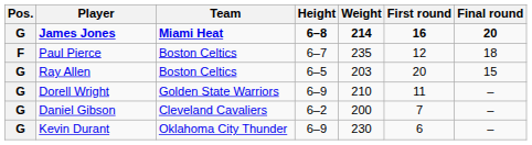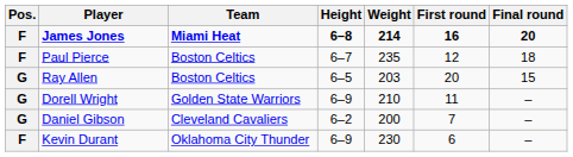James Jones | Pos.: G -> F
Kevin Durant | Pos.: G -> F
